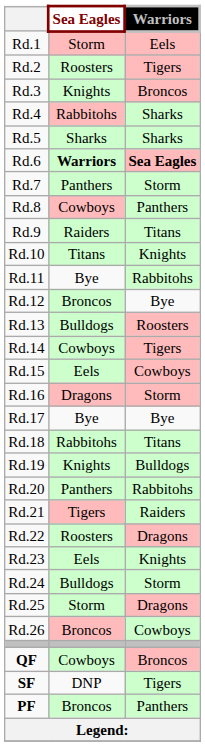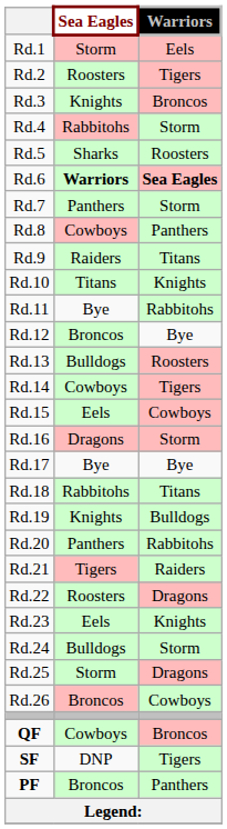Rd.4 | Warriors: Sharks -> Storm
Rd.5 | Warriors: Sharks -> Roosters
